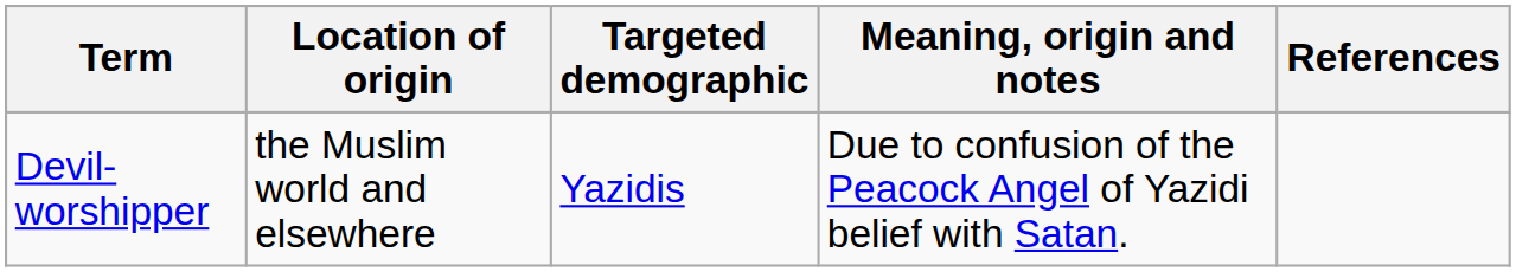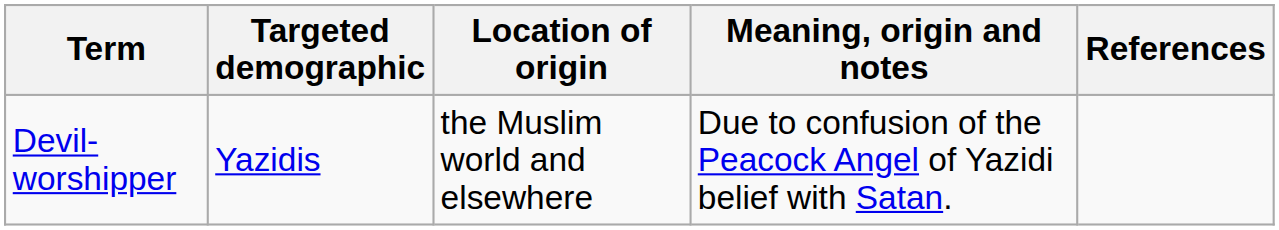columns swapped: Location of origin <-> Targeted demographic
